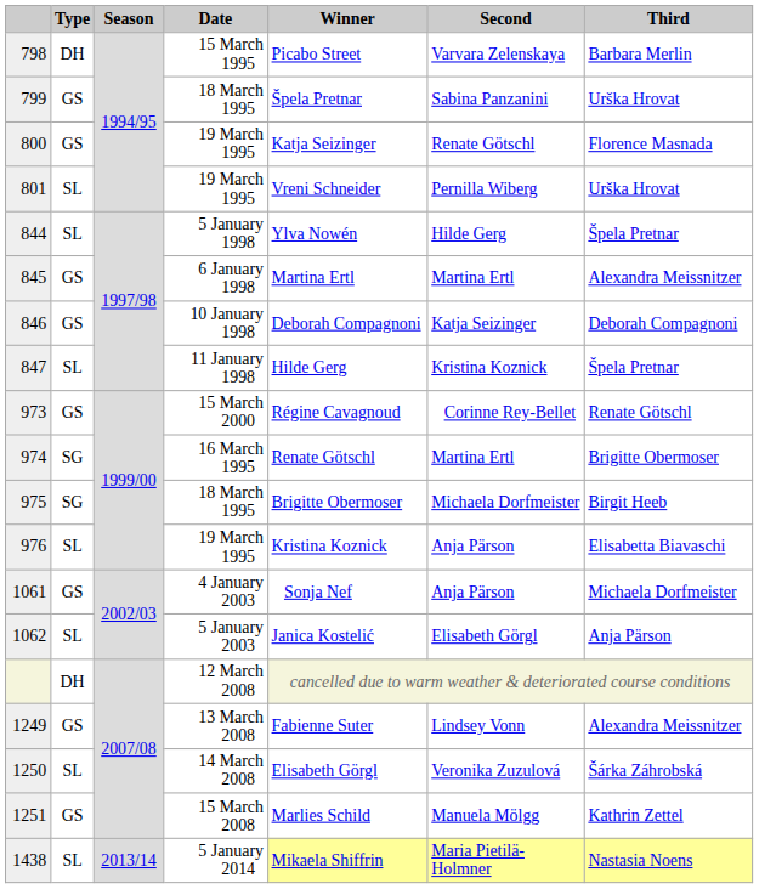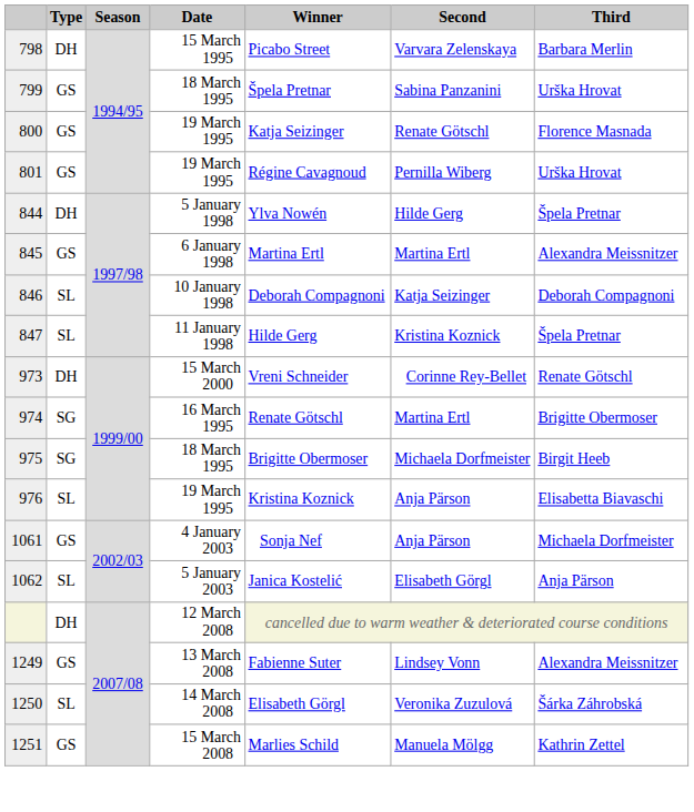801 | Type: SL -> GS
801 | Winner: Vreni Schneider -> Régine Cavagnoud
844 | Type: SL -> DH
846 | Type: GS -> SL
973 | Type: GS -> DH
973 | Winner: Régine Cavagnoud -> Vreni Schneider
- row: 1438 | SL | 2013/14 | 5 January 2014 | Mikaela Shiffrin | Maria Pietilä-Holmner | Nastasia Noens
